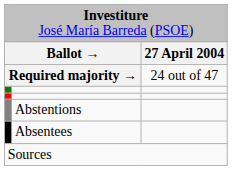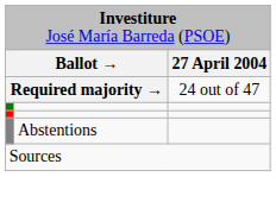- row: Absentees
